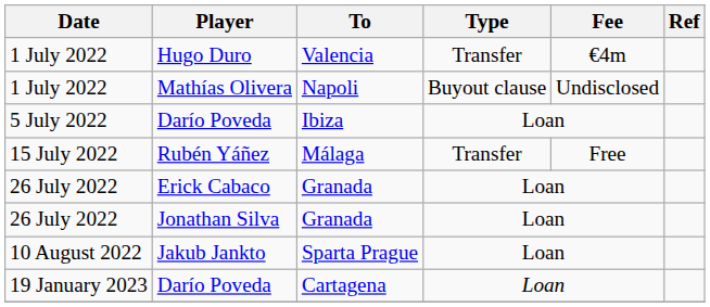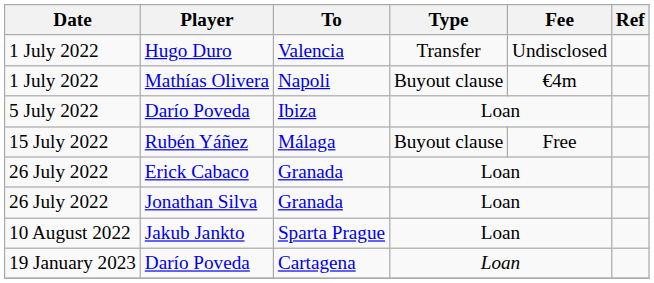Hugo Duro | Fee: €4m -> Undisclosed
Mathías Olivera | Fee: Undisclosed -> €4m
Rubén Yáñez | Type: Transfer -> Buyout clause
